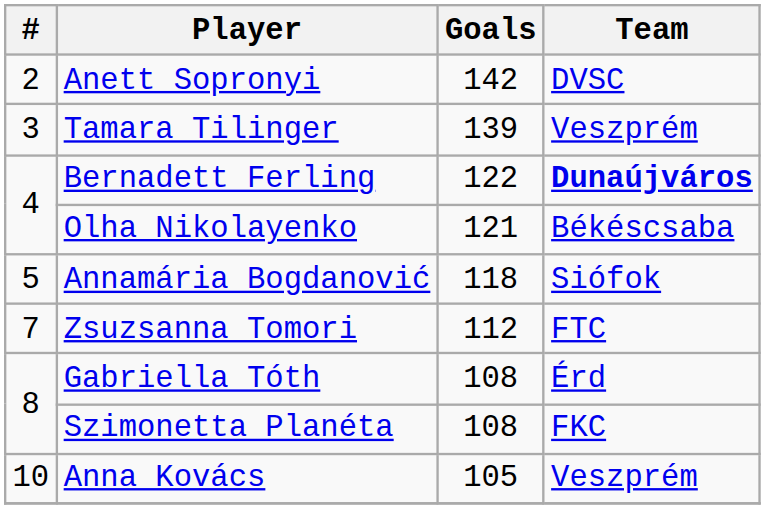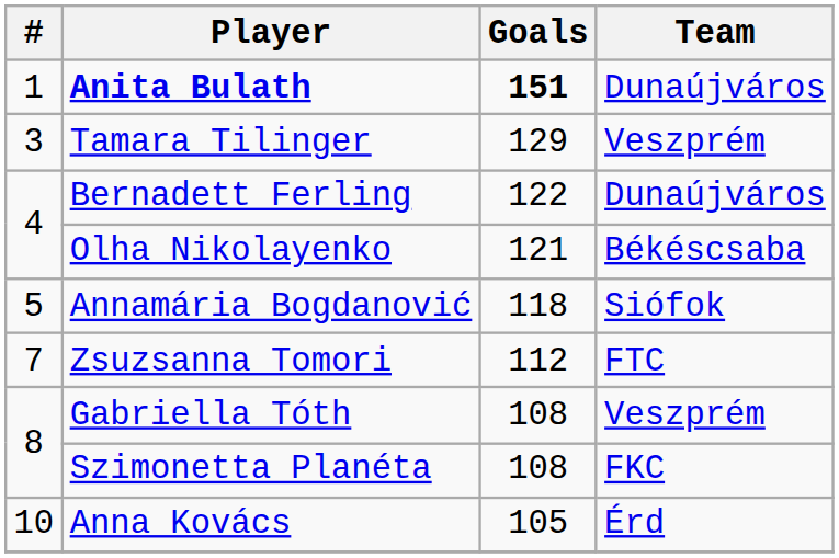+ row: 1 | Anita Bulath | 151 | Dunaújváros
- row: 2 | Anett Sopronyi | 142 | DVSC
Tamara Tilinger | Goals: 139 -> 129
Bernadett Ferling | Team: bold -> normal
Gabriella Tóth | Team: Érd -> Veszprém
Anna Kovács | Team: Veszprém -> Érd
